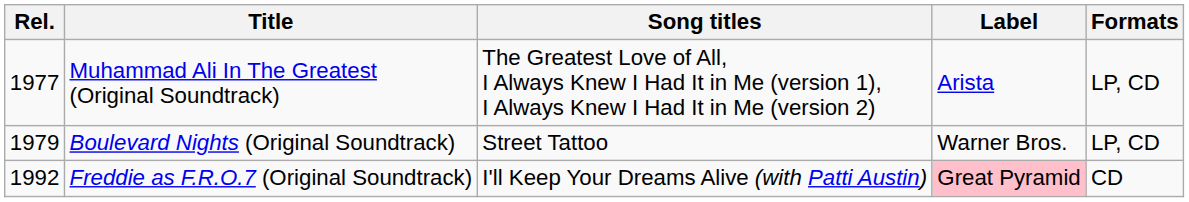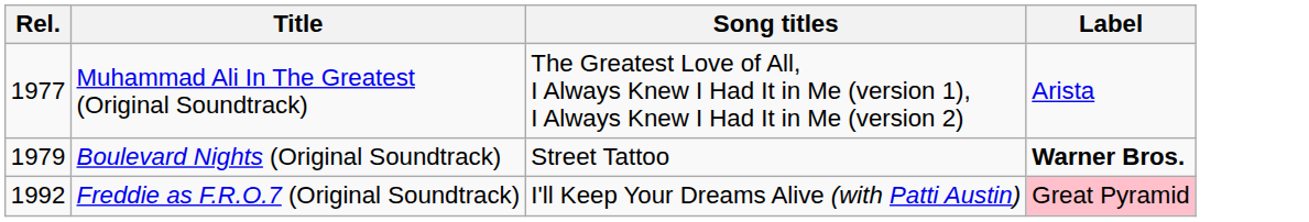- column: Formats | LP, CD | LP, CD | CD
Boulevard Nights (Original Soundtrack) | Label: normal -> bold
